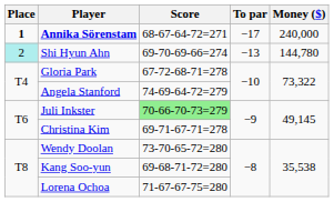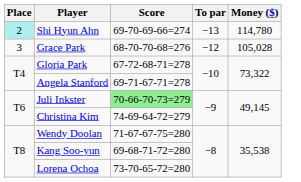- row: 1 | Annika Sörenstam | 68-67-64-72=271 | −17 | 240,000
Shi Hyun Ahn | Money ($): 144,780 -> 114,780
+ row: 3 | Grace Park | 68-70-70-68=276 | −12 | 105,028
Angela Stanford | Score: 74-69-64-72=279 -> 69-71-67-71=278
Christina Kim | Score: 69-71-67-71=278 -> 74-69-64-72=279
Wendy Doolan | Score: 73-70-65-72=280 -> 71-67-67-75=280
Lorena Ochoa | Score: 71-67-67-75=280 -> 73-70-65-72=280
